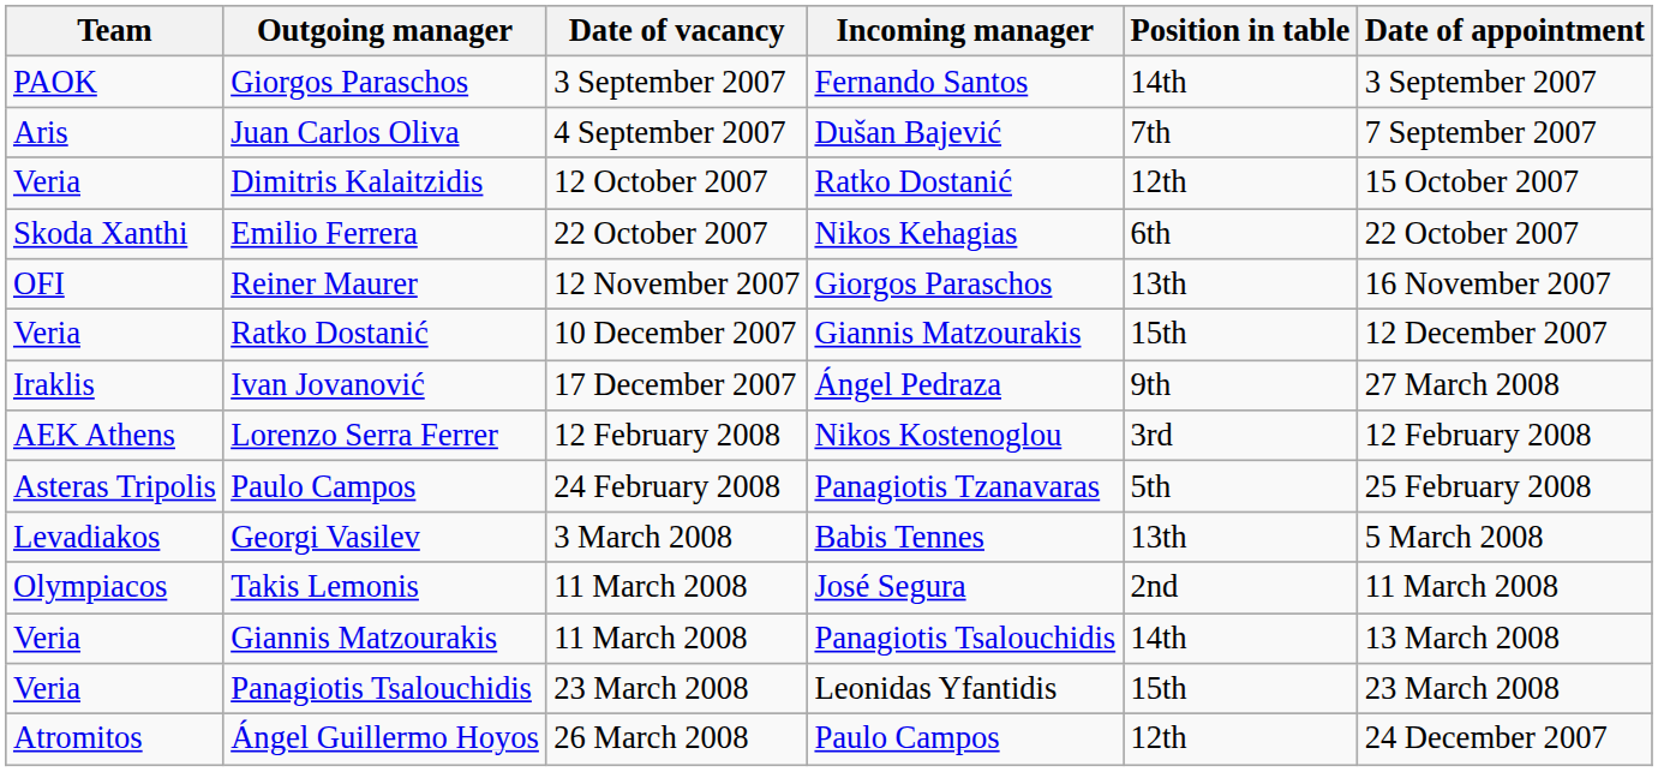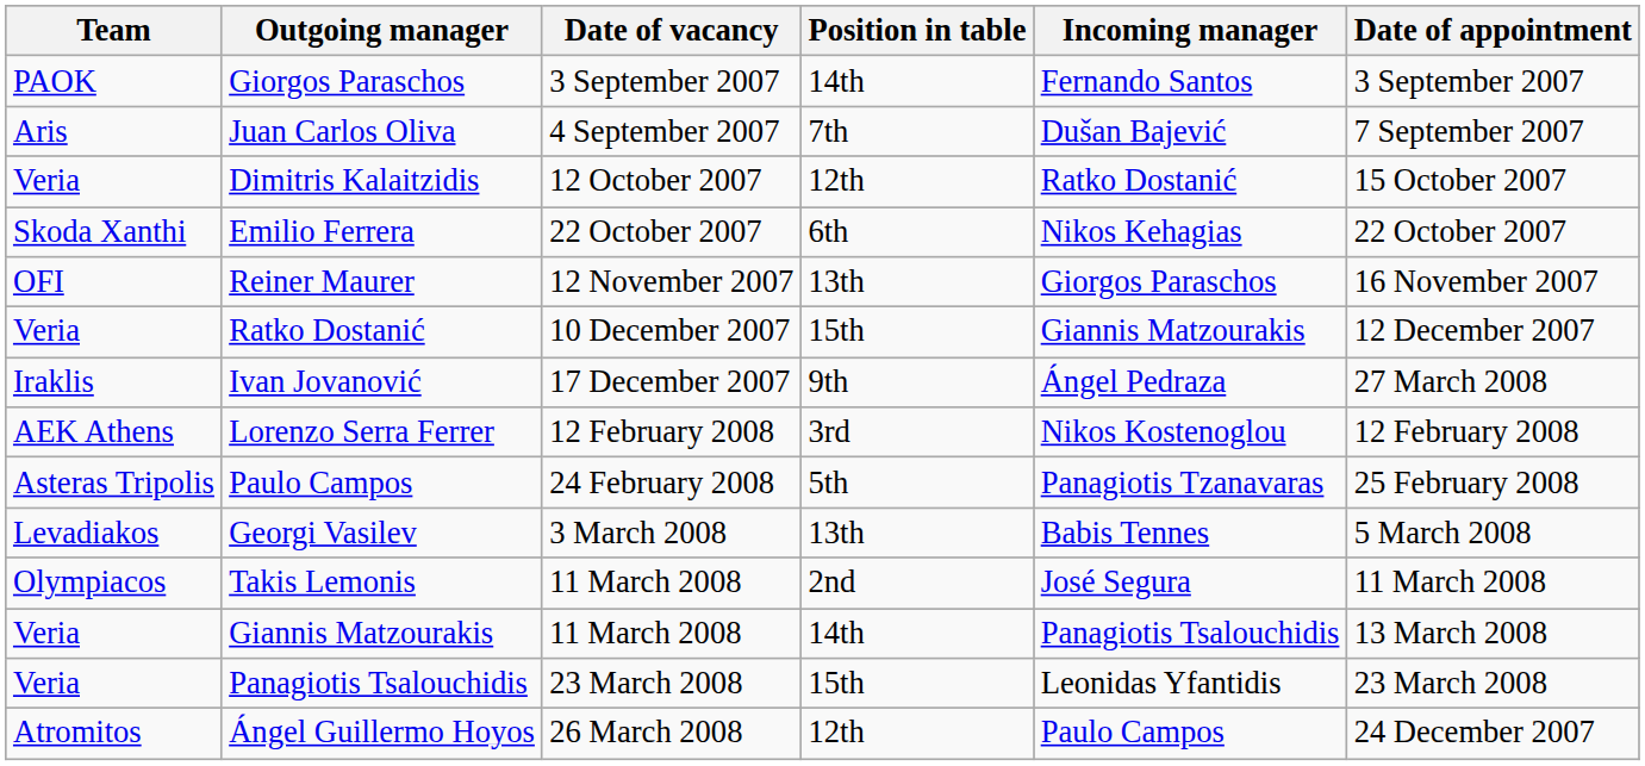columns swapped: Position in table <-> Incoming manager
